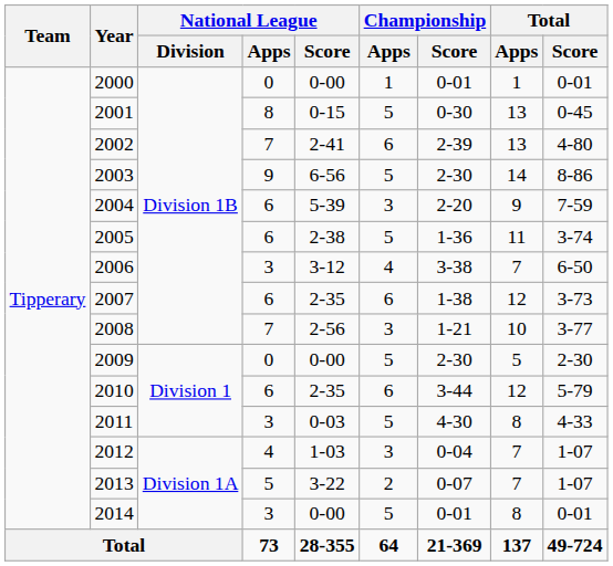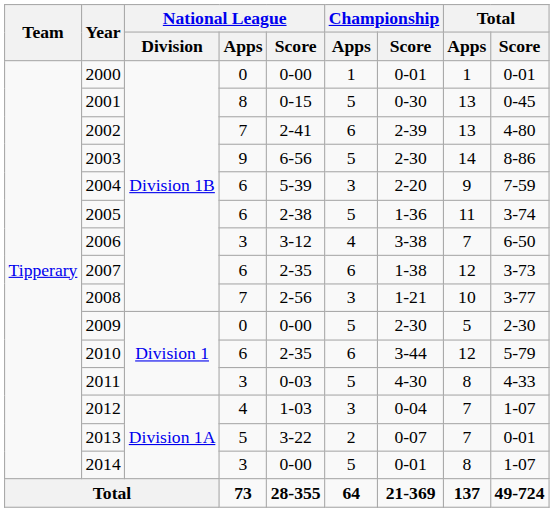2013 | Total / Score: 1-07 -> 0-01
2014 | Total / Score: 0-01 -> 1-07
